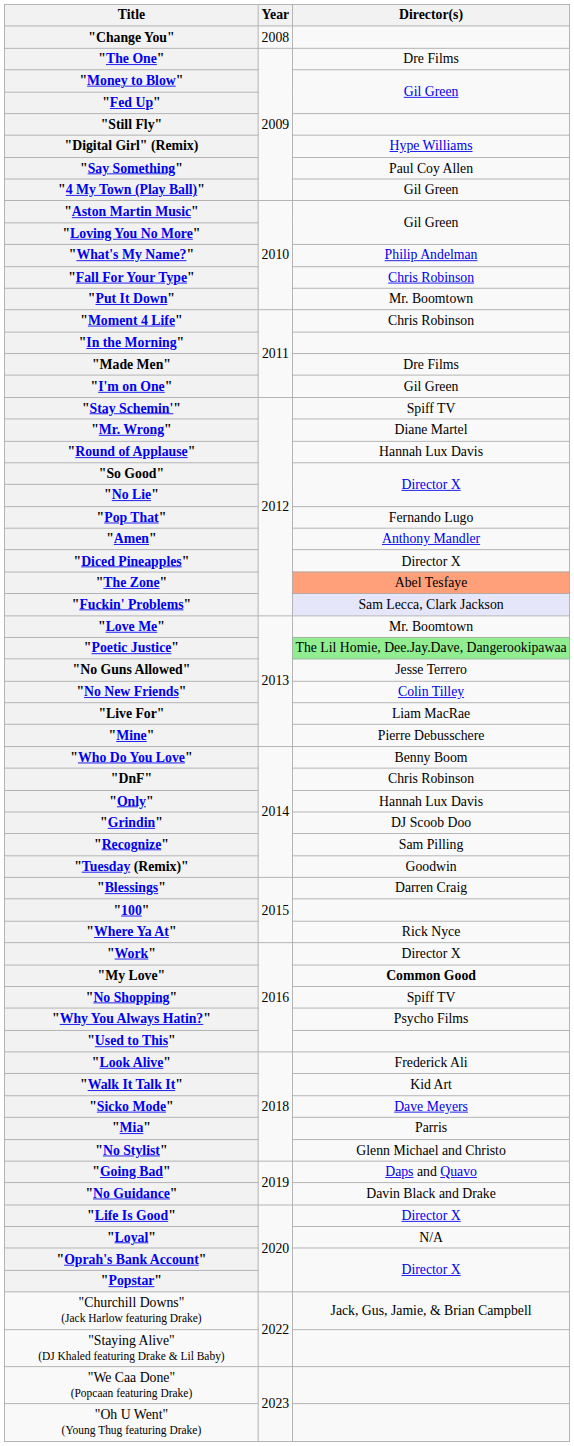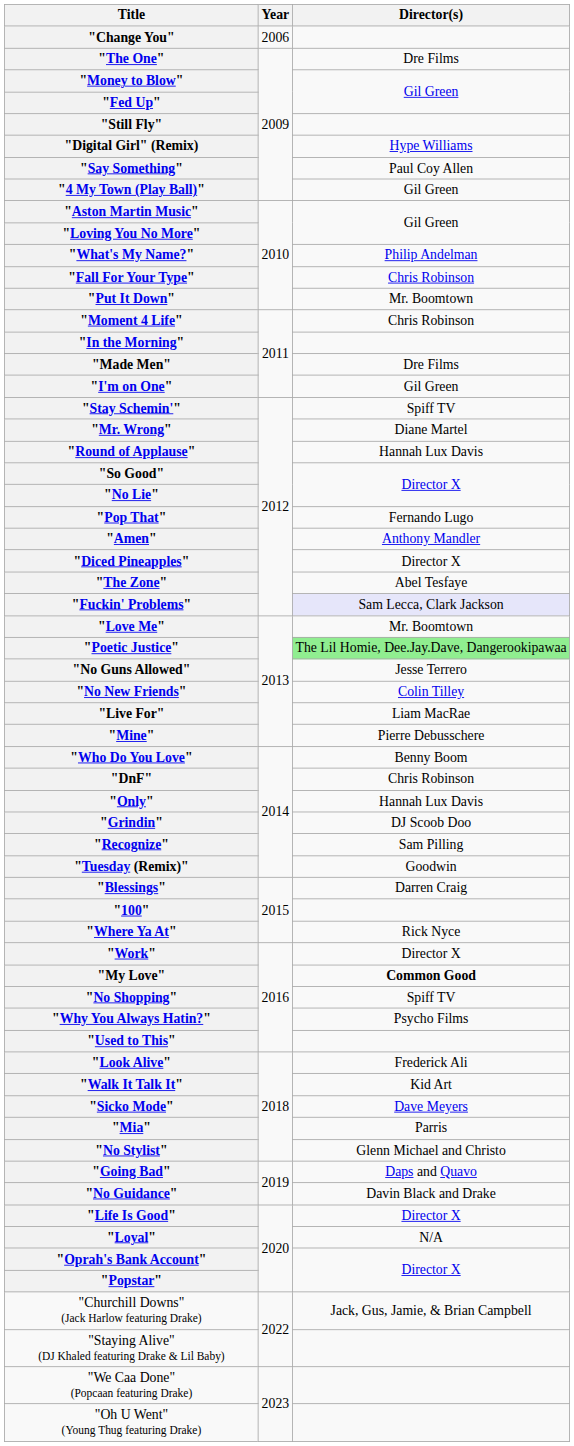"Change You" | Year: 2008 -> 2006
"The Zone" | Director(s): lightsalmon background -> no background
